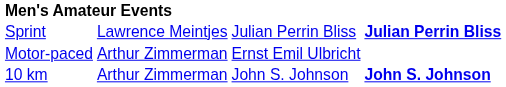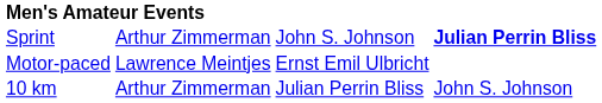Sprint | column 2: Lawrence Meintjes -> Arthur Zimmerman
Sprint | column 3: Julian Perrin Bliss -> John S. Johnson
Motor-paced | column 2: Arthur Zimmerman -> Lawrence Meintjes
10 km | column 3: John S. Johnson -> Julian Perrin Bliss
10 km | column 4: bold -> normal
